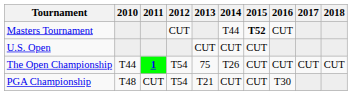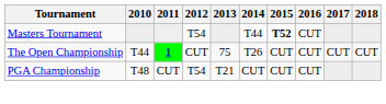Masters Tournament | 2012: CUT -> T54
- row: U.S. Open | CUT | CUT | CUT
The Open Championship | 2012: T54 -> CUT
PGA Championship | 2016: T30 -> CUT
